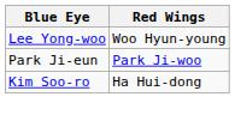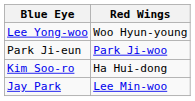+ row: Jay Park | Lee Min-woo
